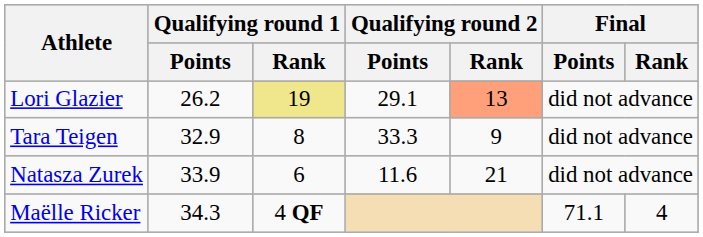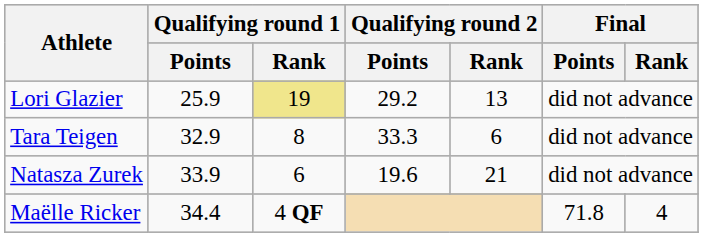Lori Glazier | Qualifying round 1 / Points: 26.2 -> 25.9
Lori Glazier | Qualifying round 2 / Points: 29.1 -> 29.2
Lori Glazier | Qualifying round 2 / Rank: lightsalmon background -> no background
Tara Teigen | Qualifying round 2 / Rank: 9 -> 6
Natasza Zurek | Qualifying round 2 / Points: 11.6 -> 19.6
Maëlle Ricker | Qualifying round 1 / Points: 34.3 -> 34.4
Maëlle Ricker | Final / Points: 71.1 -> 71.8
